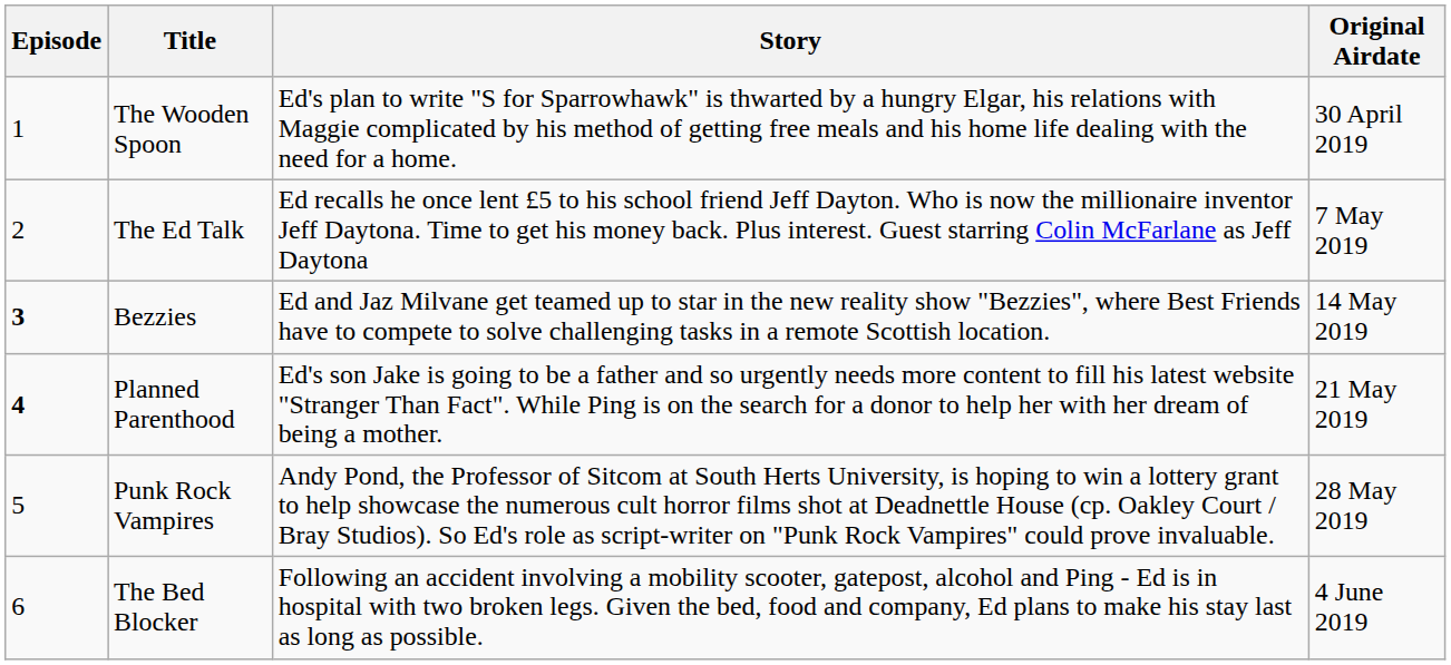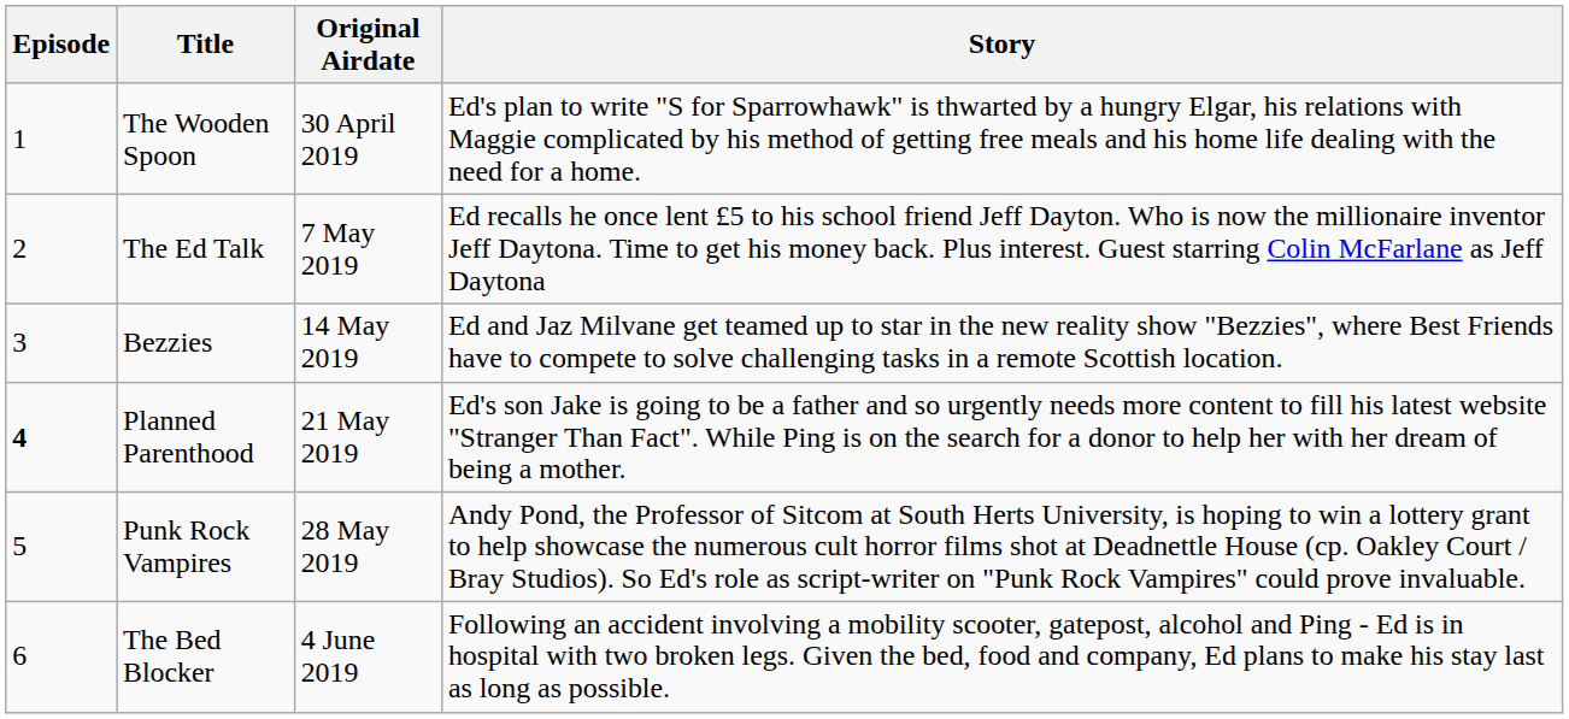columns swapped: Original Airdate <-> Story
Bezzies | Episode: bold -> normal
